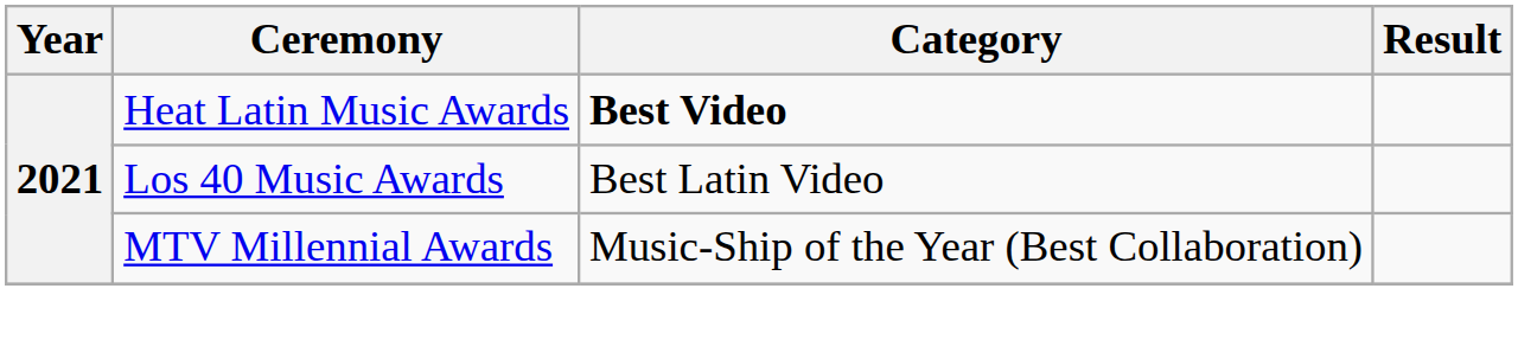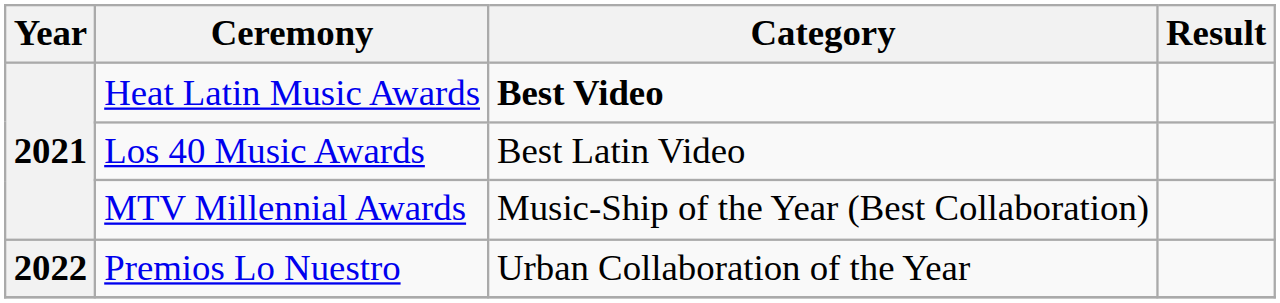+ row: 2022 | Premios Lo Nuestro | Urban Collaboration of the Year
